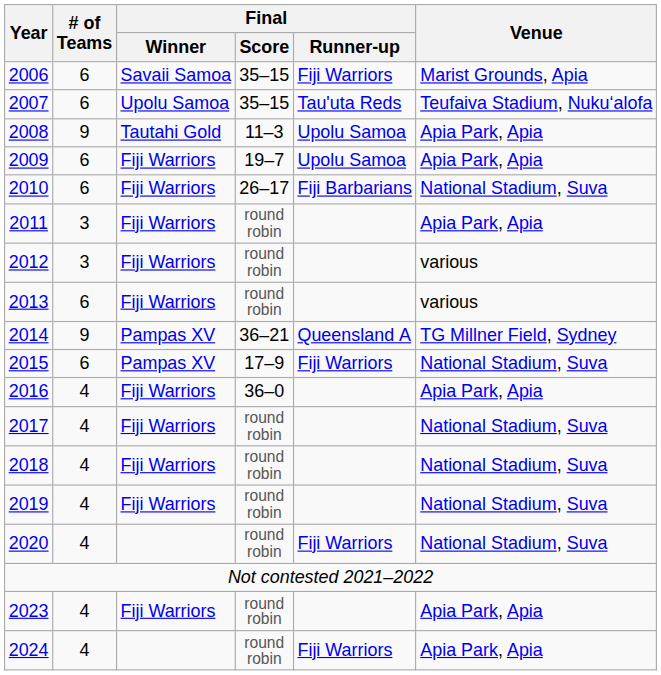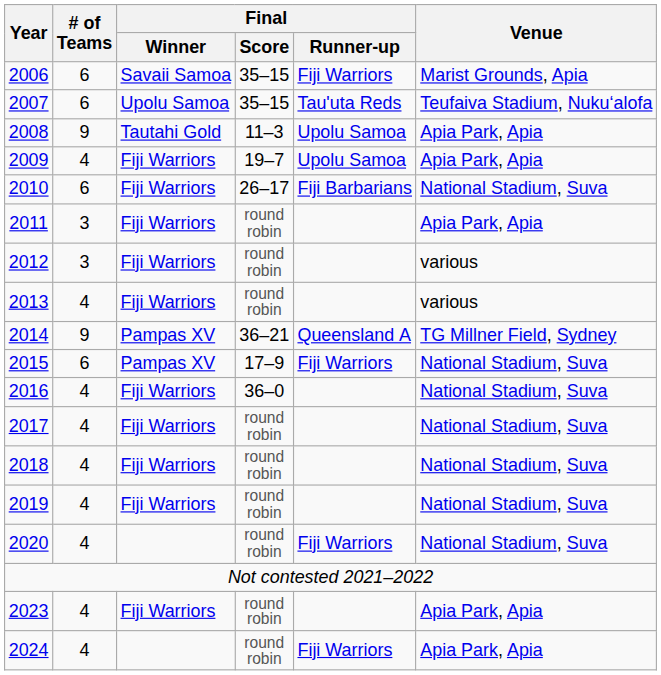2009 | # of Teams: 6 -> 4
2013 | # of Teams: 6 -> 4
2016 | Venue: Apia Park, Apia -> National Stadium, Suva
